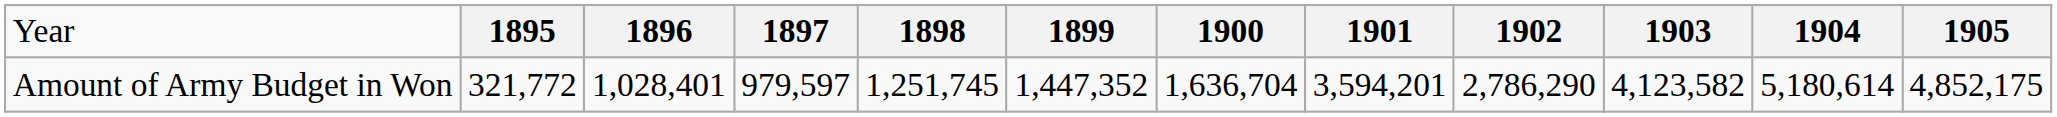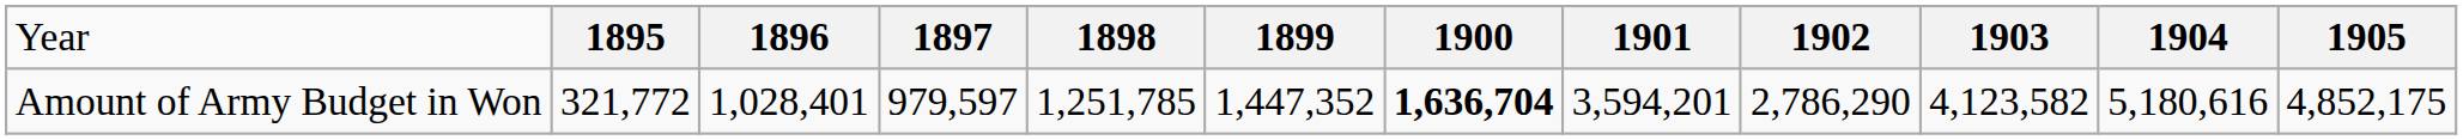Amount of Army Budget in Won | column 5: 1,251,745 -> 1,251,785
Amount of Army Budget in Won | column 7: normal -> bold
Amount of Army Budget in Won | column 11: 5,180,614 -> 5,180,616
